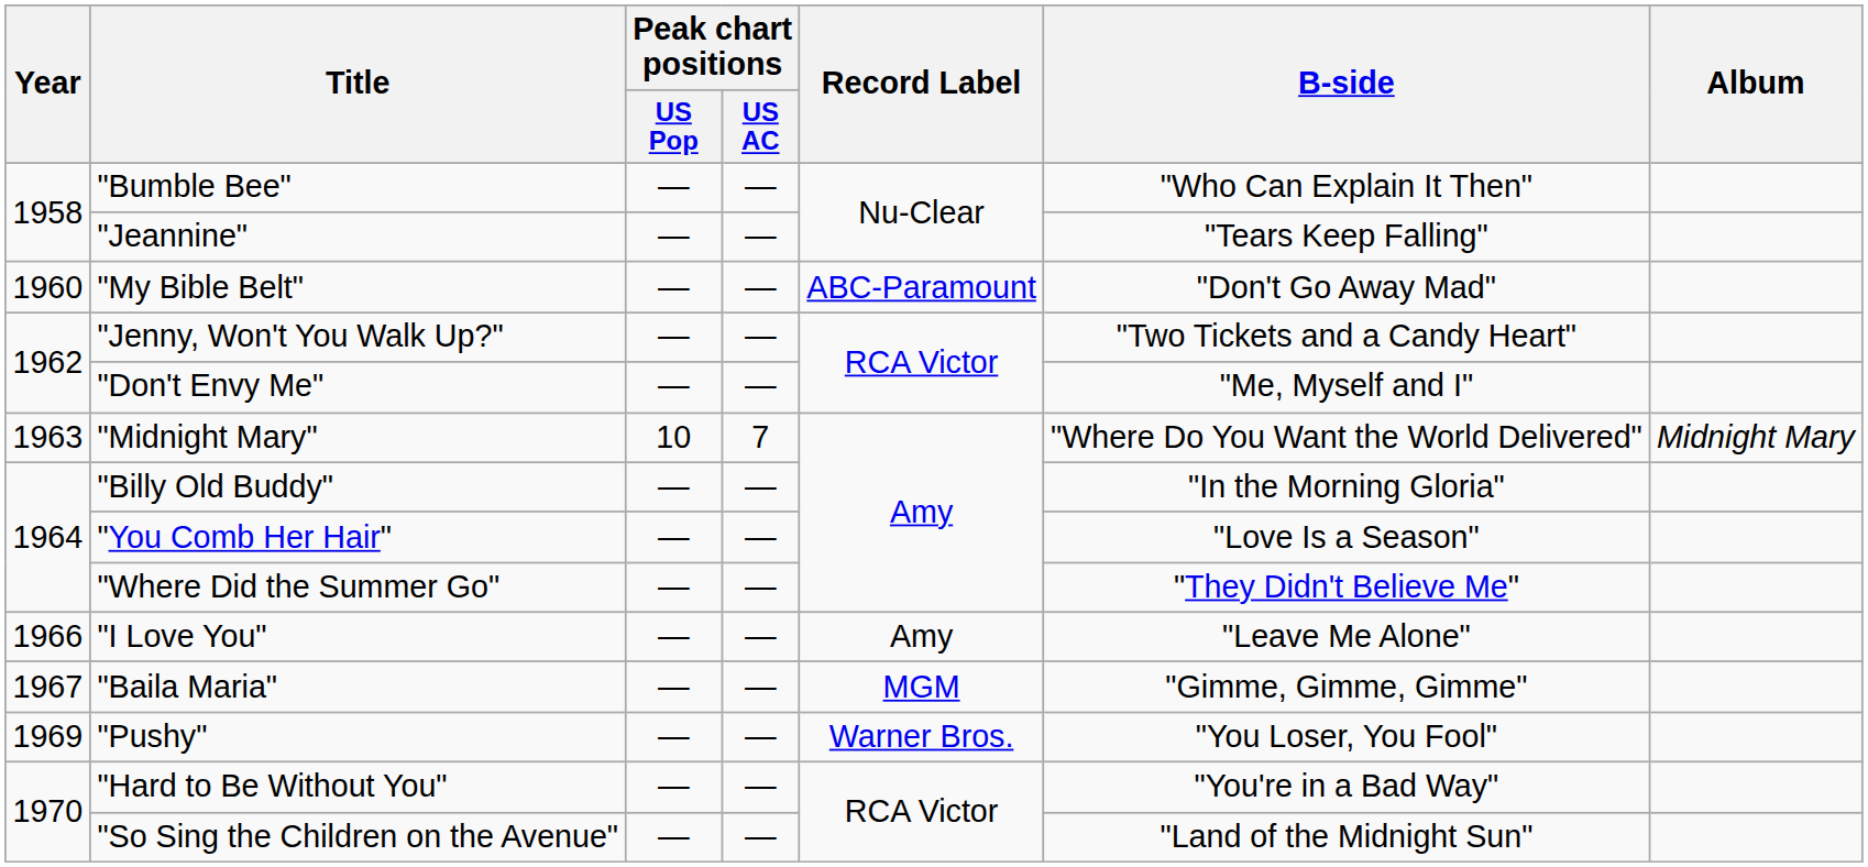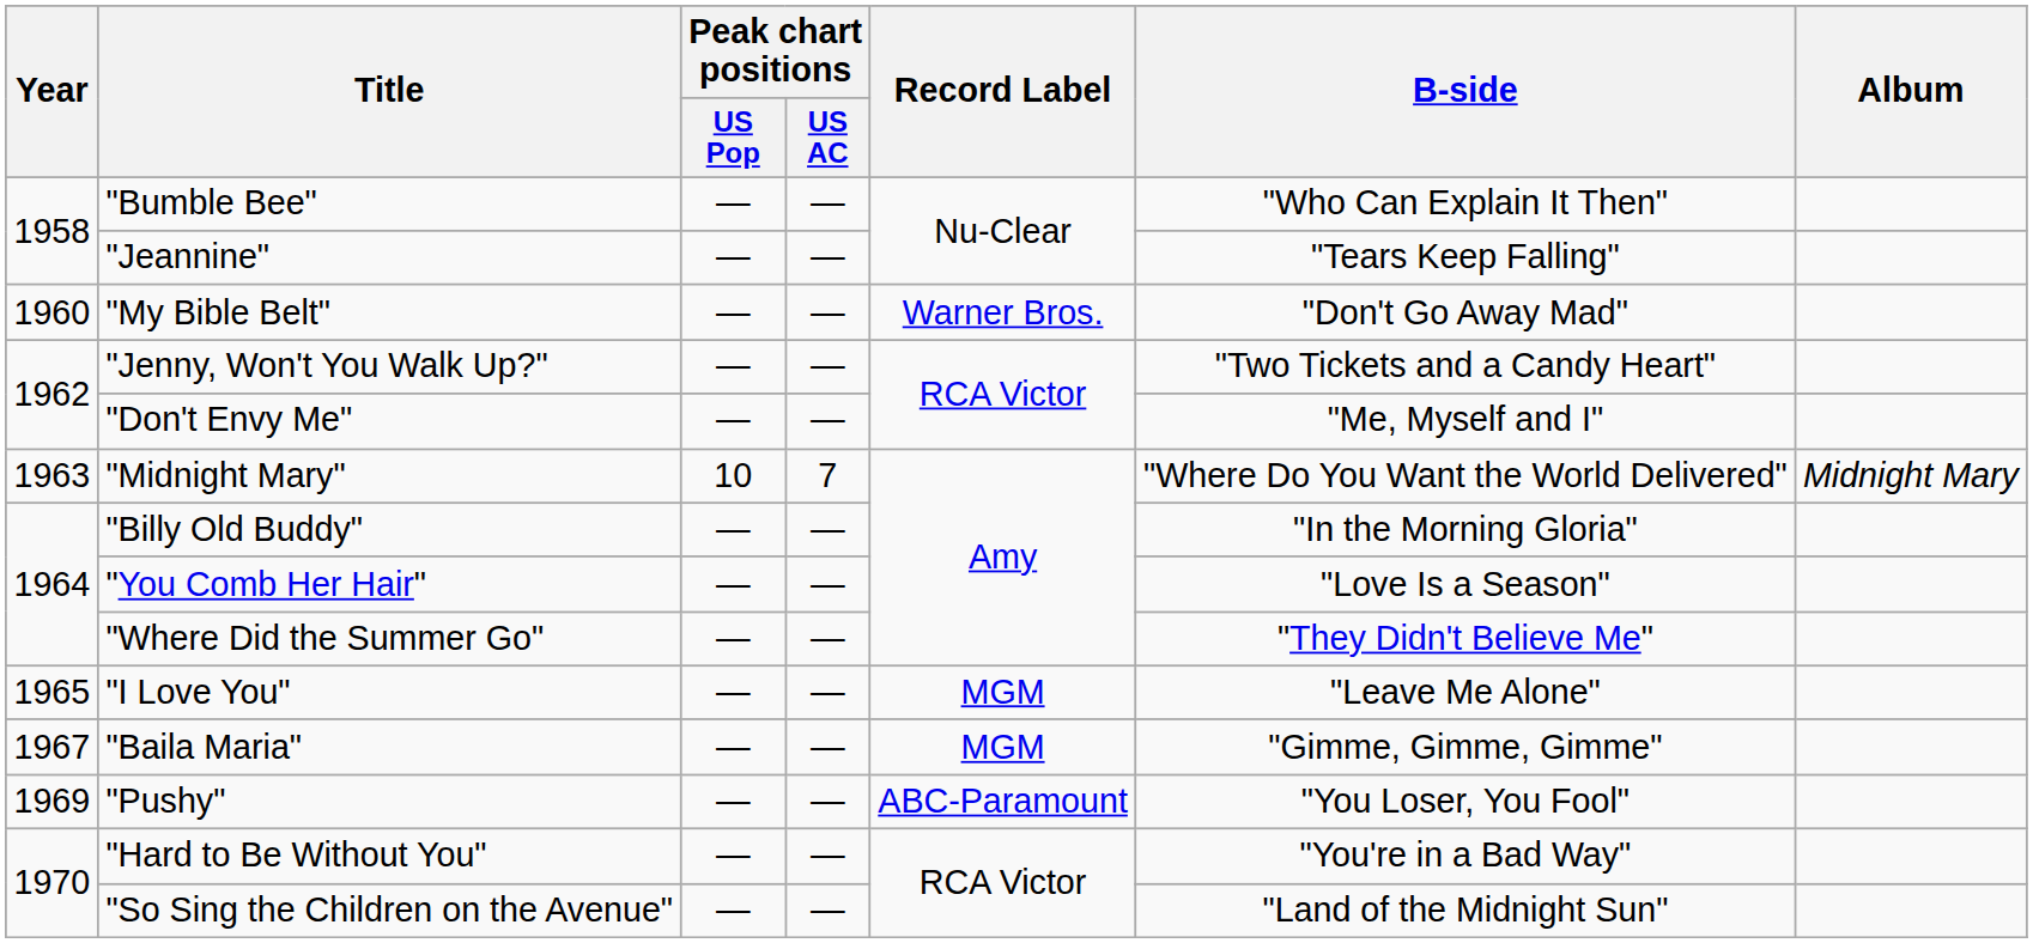"My Bible Belt" | Record Label: ABC-Paramount -> Warner Bros.
"I Love You" | Year: 1966 -> 1965
"I Love You" | Record Label: Amy -> MGM
"Pushy" | Record Label: Warner Bros. -> ABC-Paramount
